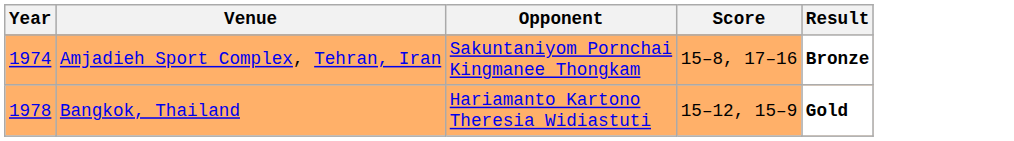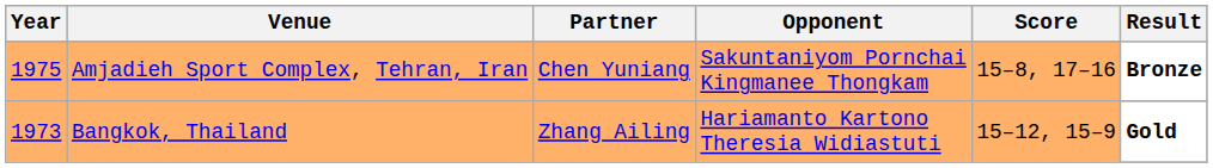+ column: Partner | Chen Yuniang | Zhang Ailing
Amjadieh Sport Complex, Tehran, Iran | Year: 1974 -> 1975
Bangkok, Thailand | Year: 1978 -> 1973
